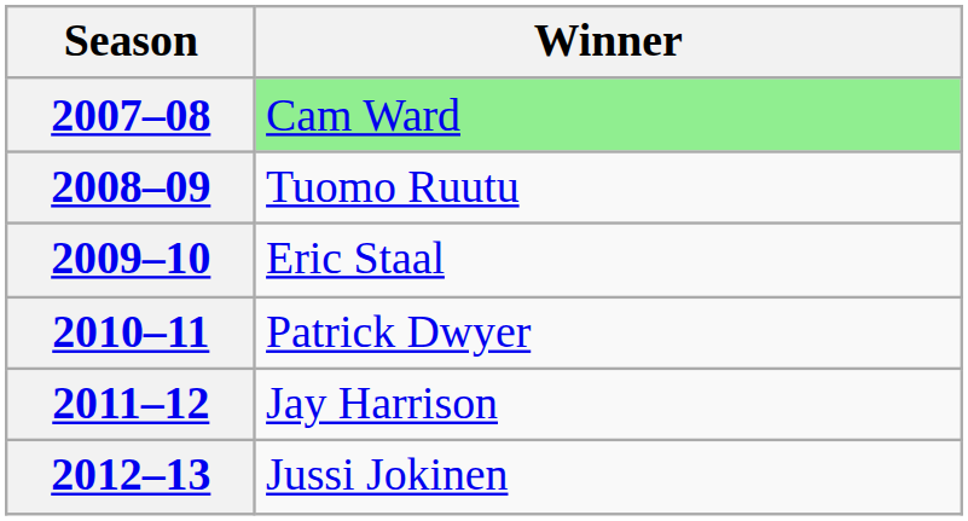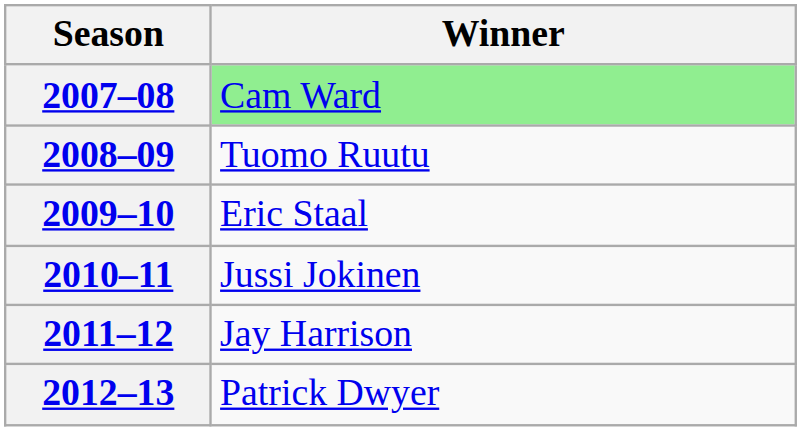2010–11 | Winner: Patrick Dwyer -> Jussi Jokinen
2012–13 | Winner: Jussi Jokinen -> Patrick Dwyer
